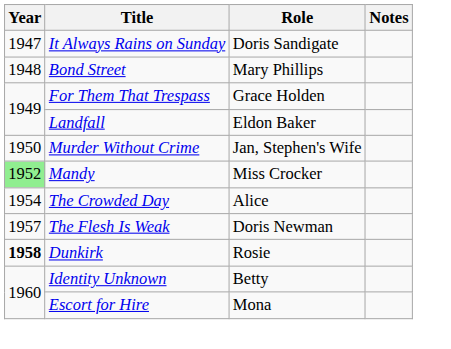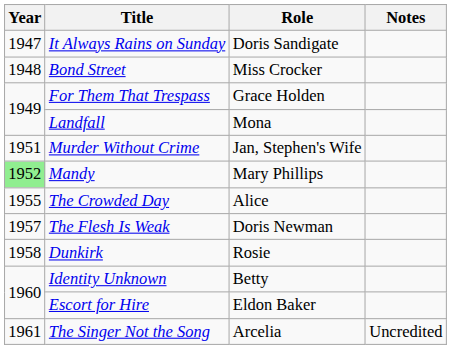Bond Street | Role: Mary Phillips -> Miss Crocker
Landfall | Role: Eldon Baker -> Mona
Murder Without Crime | Year: 1950 -> 1951
Mandy | Role: Miss Crocker -> Mary Phillips
The Crowded Day | Year: 1954 -> 1955
Dunkirk | Year: bold -> normal
Escort for Hire | Role: Mona -> Eldon Baker
+ row: 1961 | The Singer Not the Song | Arcelia | Uncredited
